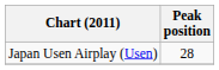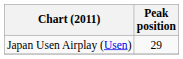Japan Usen Airplay (Usen) | Peak position: 28 -> 29
